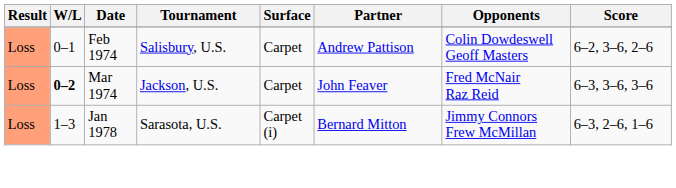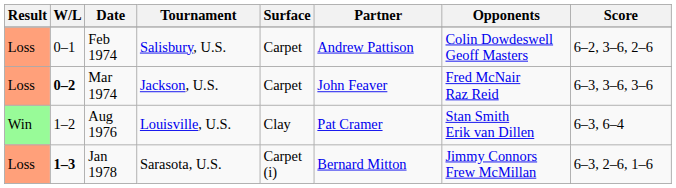+ row: Win | 1–2 | Aug 1976 | Louisville, U.S. | Clay | Pat Cramer | Stan Smith Erik van Dillen | 6–3, 6–4
Jan 1978 | W/L: normal -> bold
